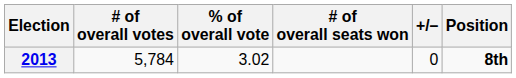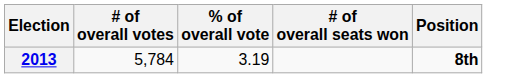- column: +/– | 0
2013 | % of overall vote: 3.02 -> 3.19
